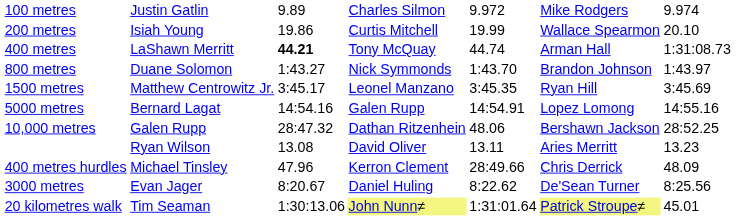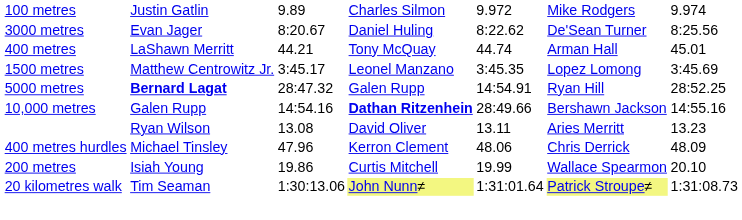rows swapped: 200 metres <-> 3000 metres
400 metres | column 3: bold -> normal
400 metres | column 7: 1:31:08.73 -> 45.01
- row: 800 metres | Duane Solomon | 1:43.27 | Nick Symmonds | 1:43.70 | Brandon Johnson | 1:43.97
1500 metres | column 6: Ryan Hill -> Lopez Lomong
5000 metres | column 2: normal -> bold
5000 metres | column 3: 14:54.16 -> 28:47.32
5000 metres | column 6: Lopez Lomong -> Ryan Hill
5000 metres | column 7: 14:55.16 -> 28:52.25
10,000 metres | column 3: 28:47.32 -> 14:54.16
10,000 metres | column 4: normal -> bold
10,000 metres | column 5: 48.06 -> 28:49.66
10,000 metres | column 7: 28:52.25 -> 14:55.16
400 metres hurdles | column 5: 28:49.66 -> 48.06
20 kilometres walk | column 7: 45.01 -> 1:31:08.73
